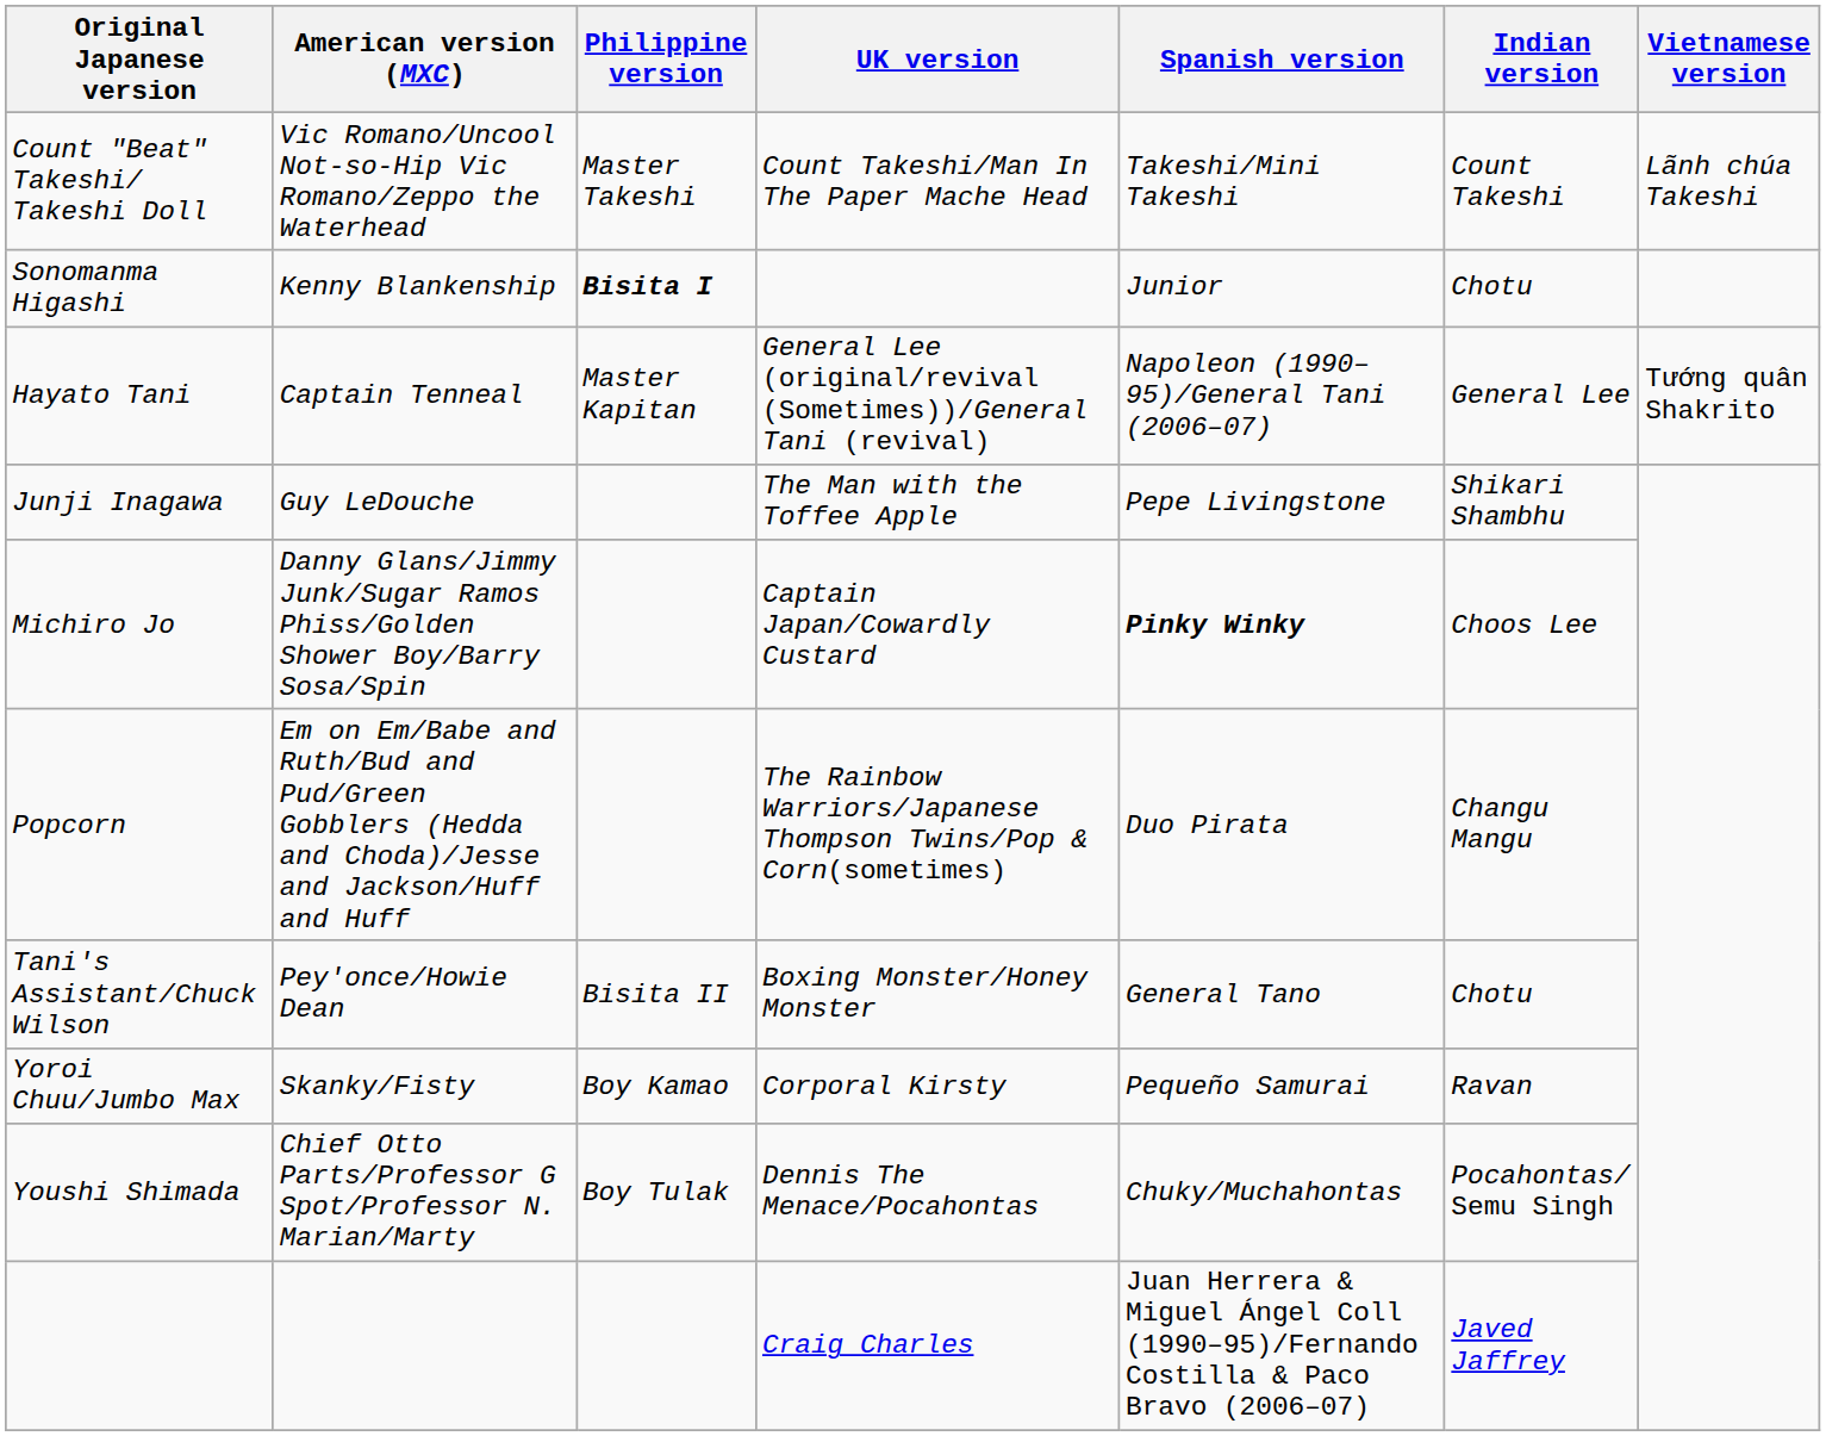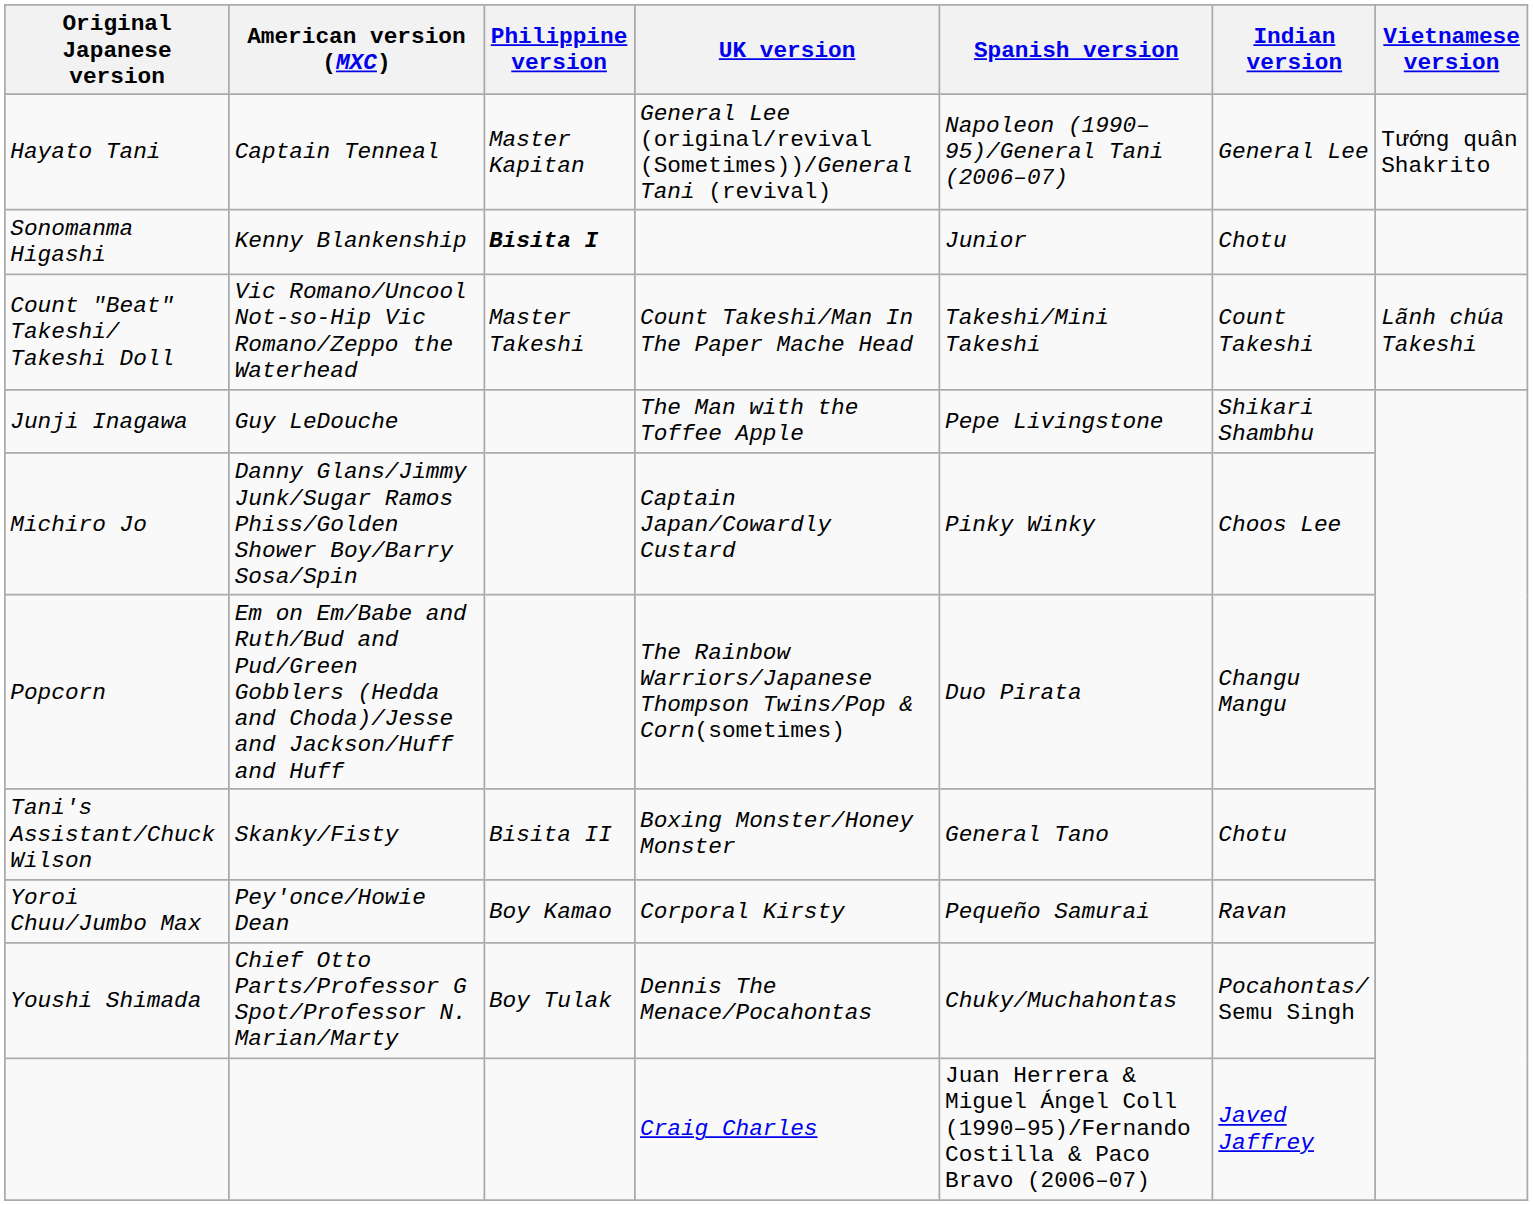rows swapped: Count "Beat" Takeshi/ Takeshi Doll <-> Hayato Tani
Michiro Jo | Spanish version: bold -> normal
Tani's Assistant/Chuck Wilson | American version (MXC): Pey'once/Howie Dean -> Skanky/Fisty
Yoroi Chuu/Jumbo Max | American version (MXC): Skanky/Fisty -> Pey'once/Howie Dean
